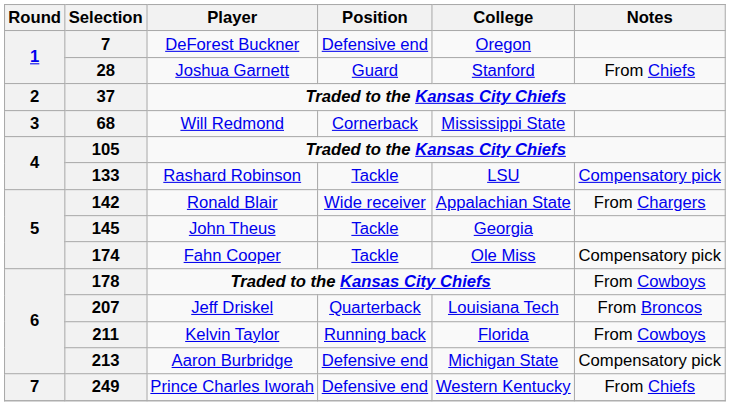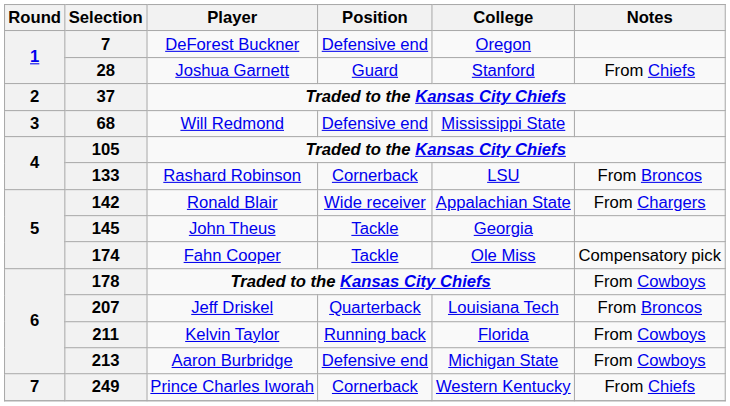68 | Position: Cornerback -> Defensive end
133 | Position: Tackle -> Cornerback
133 | Notes: Compensatory pick -> From Broncos
213 | Notes: Compensatory pick -> From Cowboys
249 | Position: Defensive end -> Cornerback
